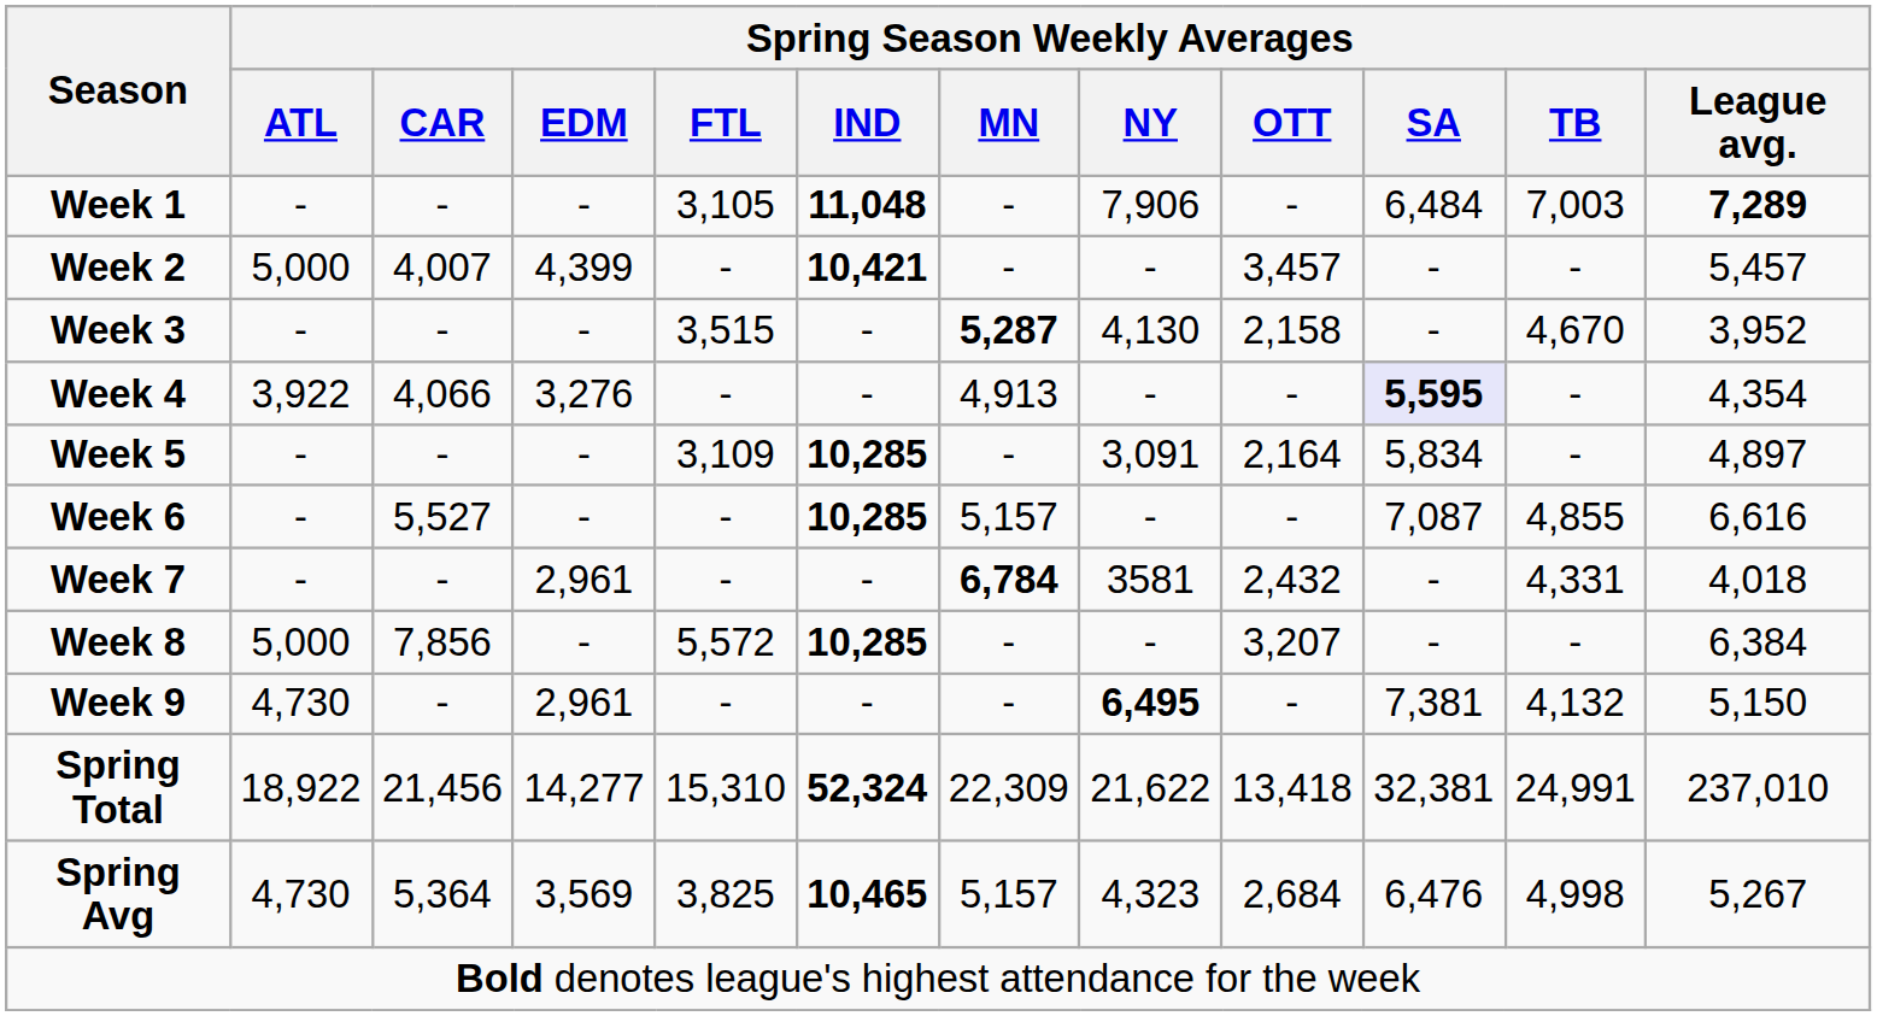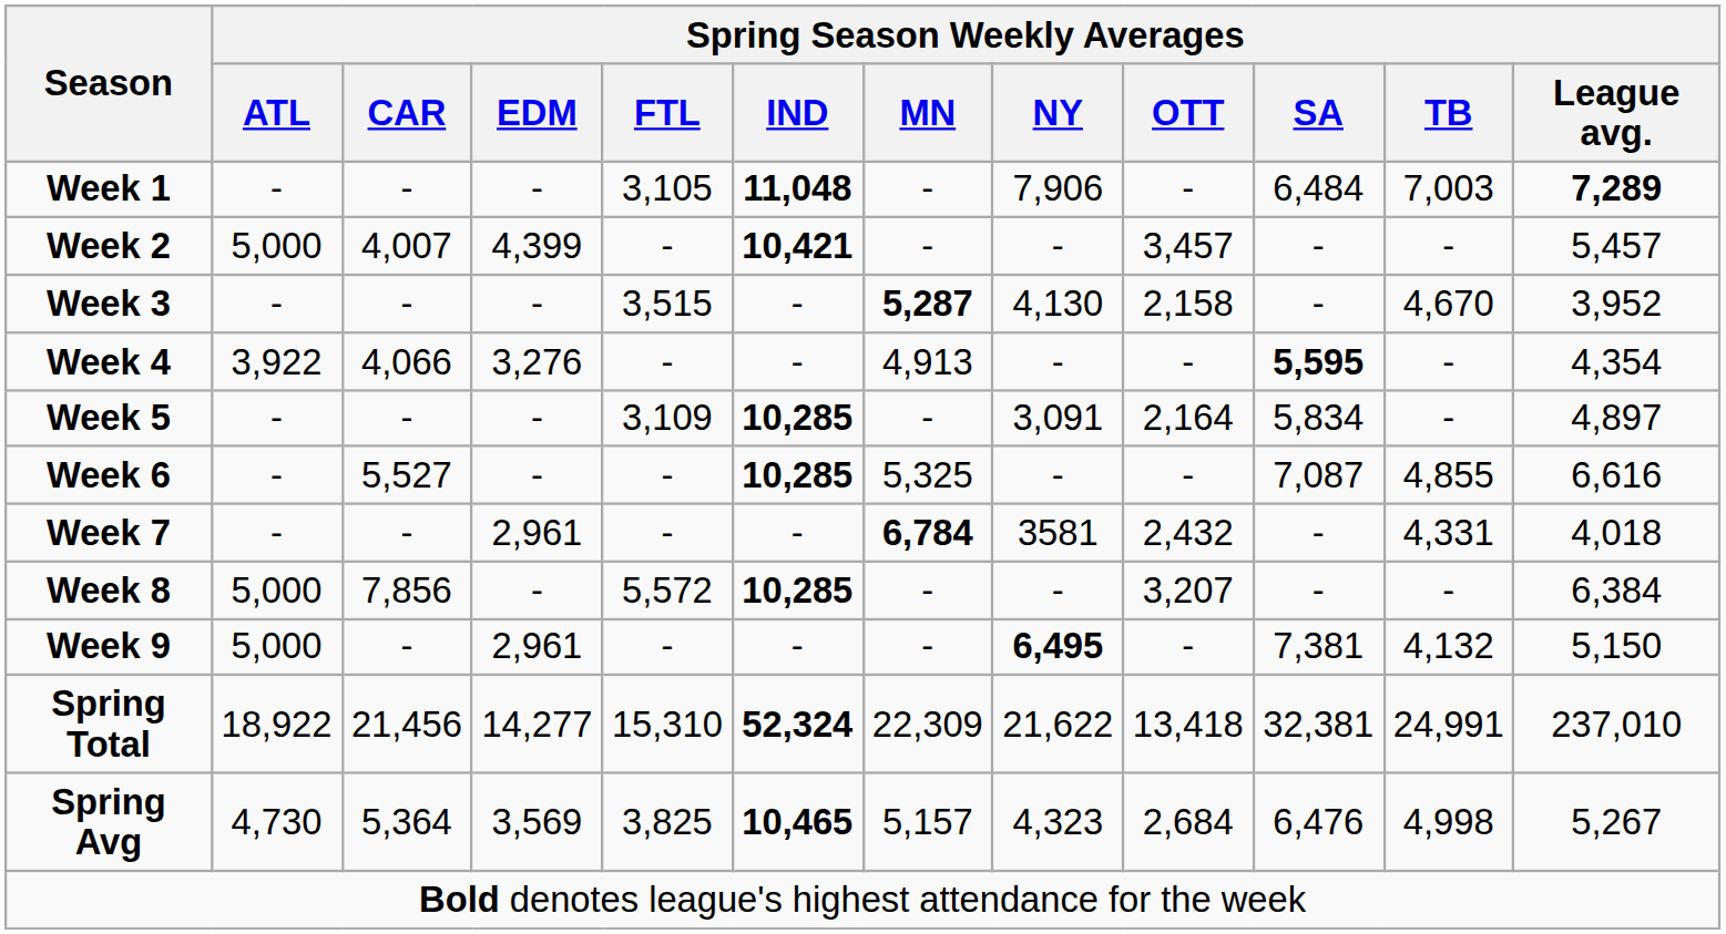Week 4 | Spring Season Weekly Averages / SA: lavender background -> no background
Week 6 | Spring Season Weekly Averages / MN: 5,157 -> 5,325
Week 9 | Spring Season Weekly Averages / ATL: 4,730 -> 5,000
